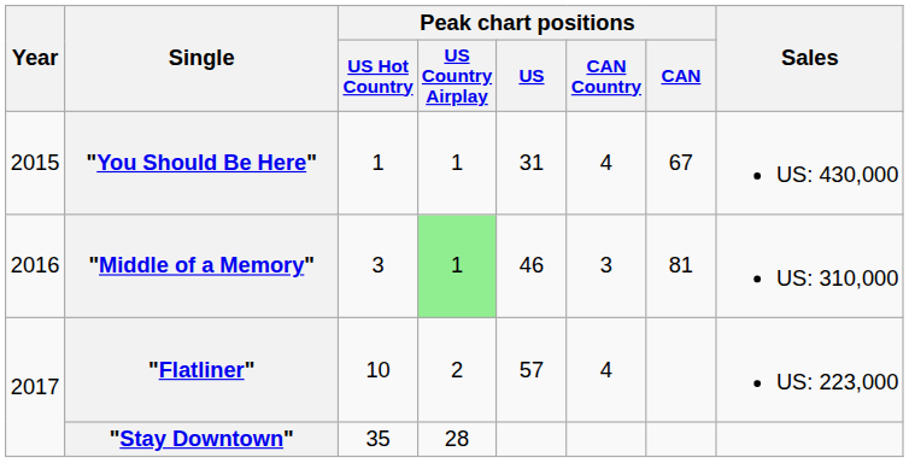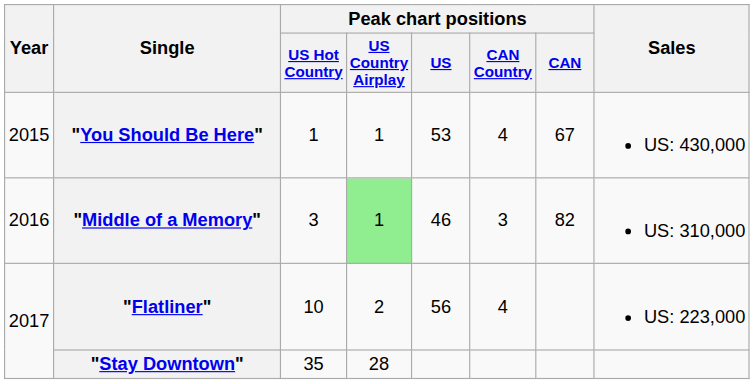"You Should Be Here" | Peak chart positions / US: 31 -> 53
"Middle of a Memory" | Peak chart positions / CAN: 81 -> 82
"Flatliner" | Peak chart positions / US: 57 -> 56
